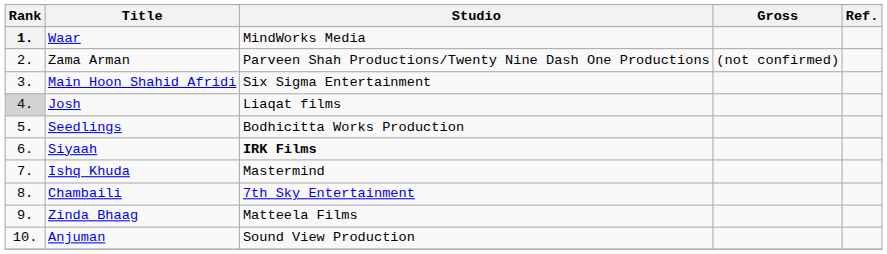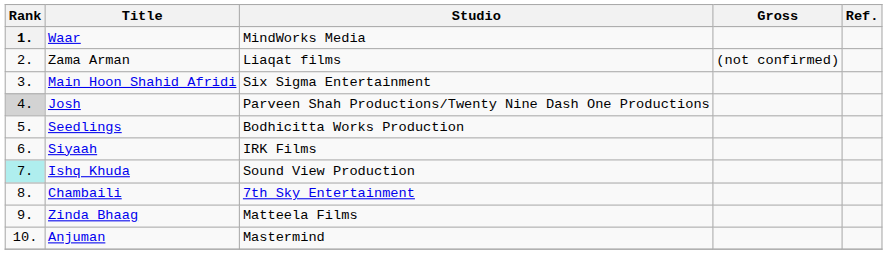Zama Arman | Studio: Parveen Shah Productions/Twenty Nine Dash One Productions -> Liaqat films
Josh | Studio: Liaqat films -> Parveen Shah Productions/Twenty Nine Dash One Productions
Siyaah | Studio: bold -> normal
Ishq Khuda | Rank: no background -> paleturquoise background
Ishq Khuda | Studio: Mastermind -> Sound View Production
Anjuman | Studio: Sound View Production -> Mastermind
